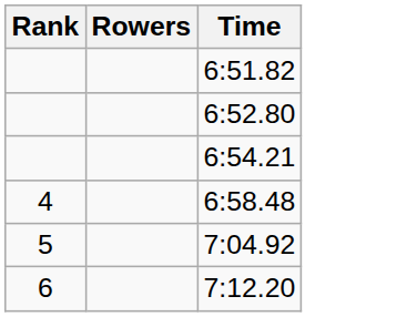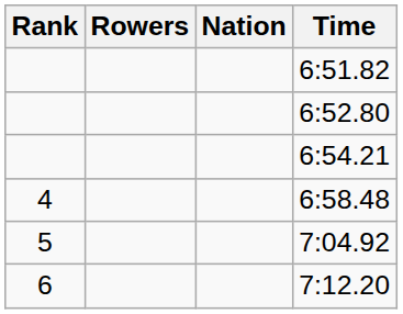+ column: Nation
